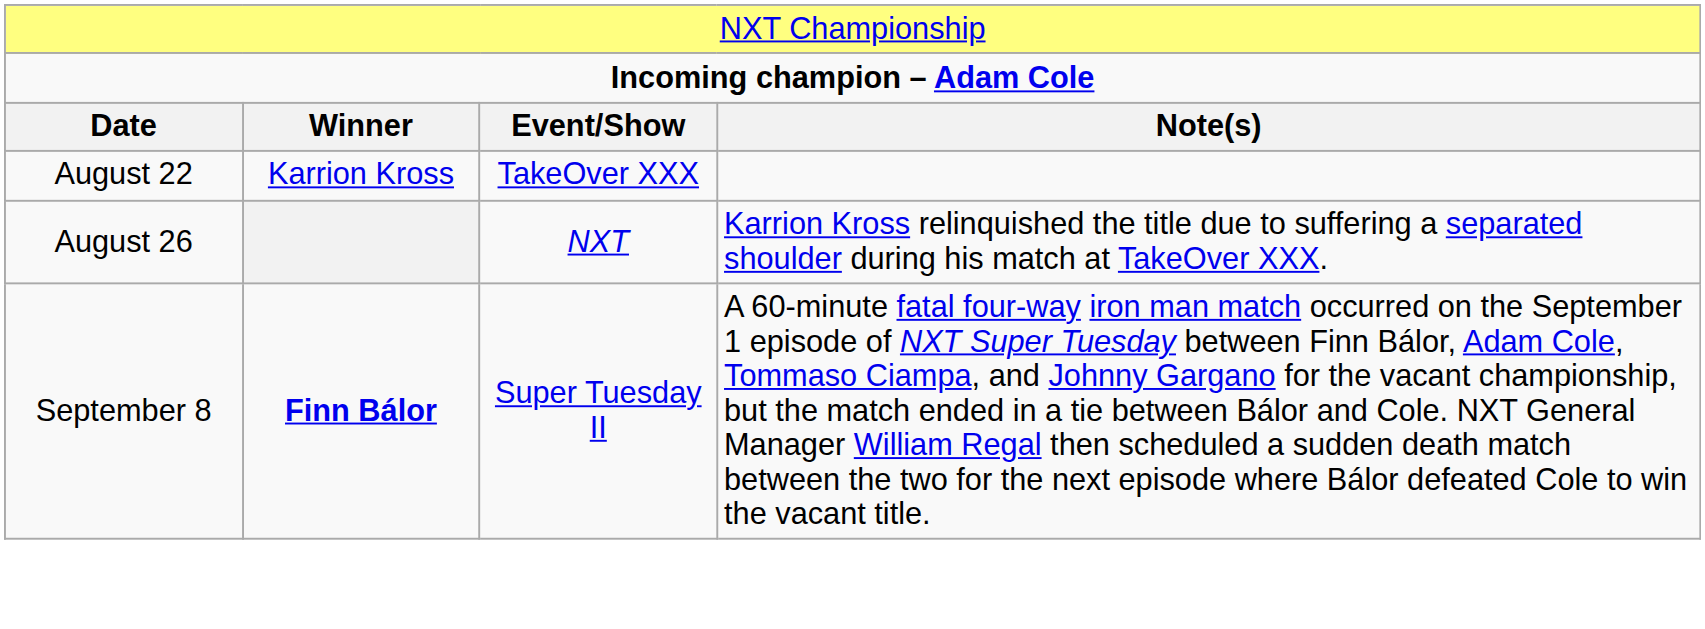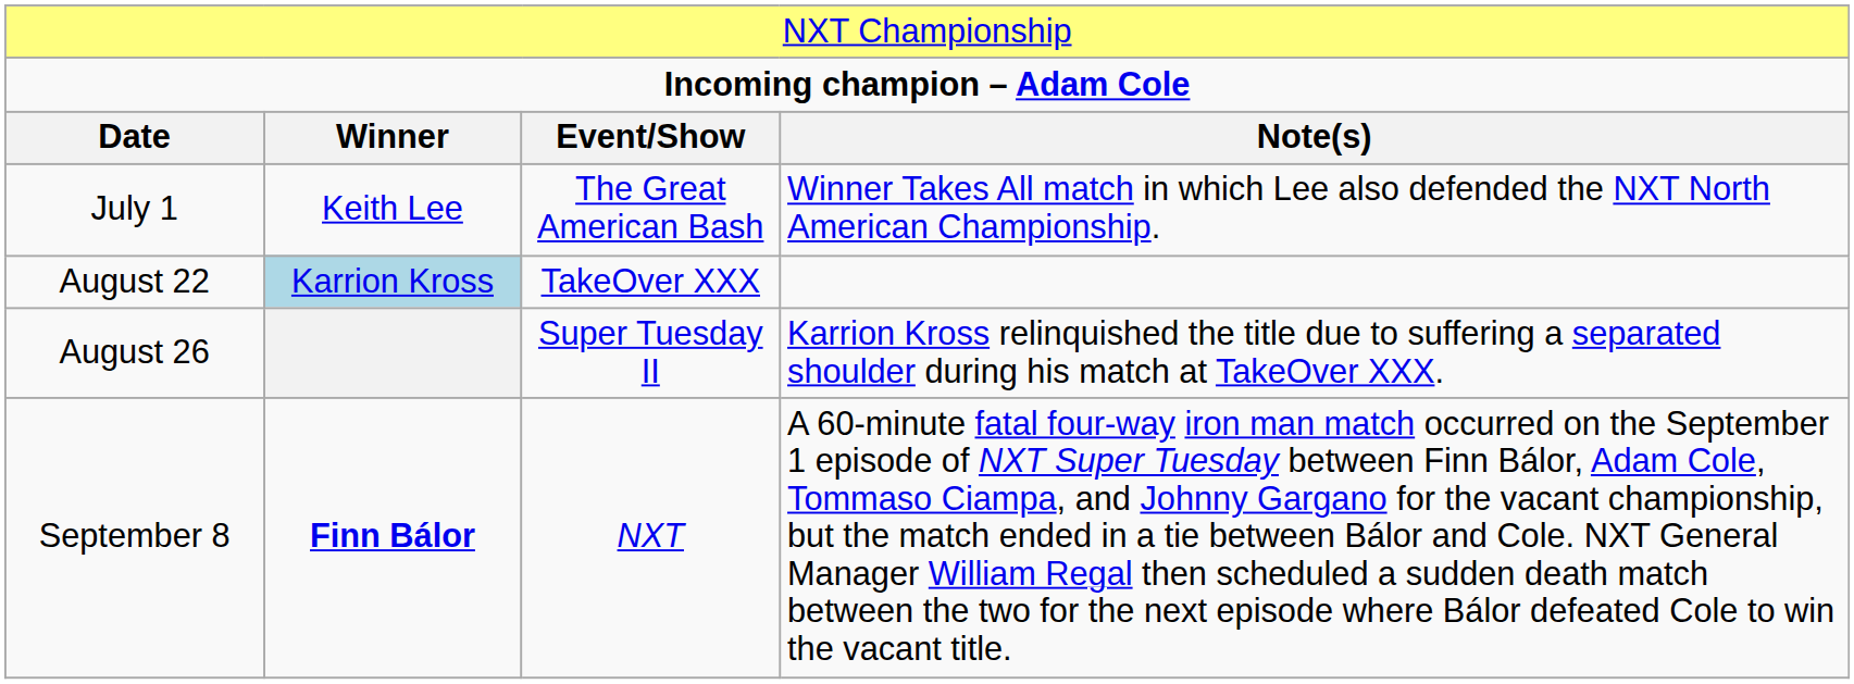+ row: July 1 | Keith Lee | The Great American Bash | Winner Takes All match in which Lee also defended the NXT North American Championship.
August 22 | column 2: no background -> lightblue background
August 26 | column 3: NXT -> Super Tuesday II
September 8 | column 3: Super Tuesday II -> NXT
